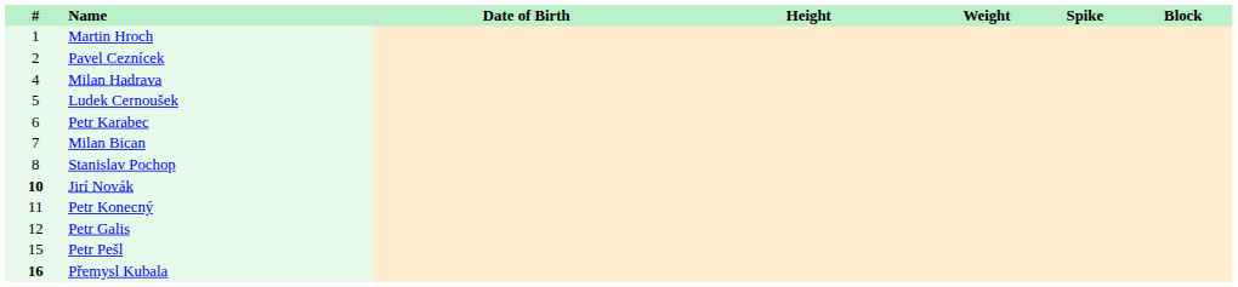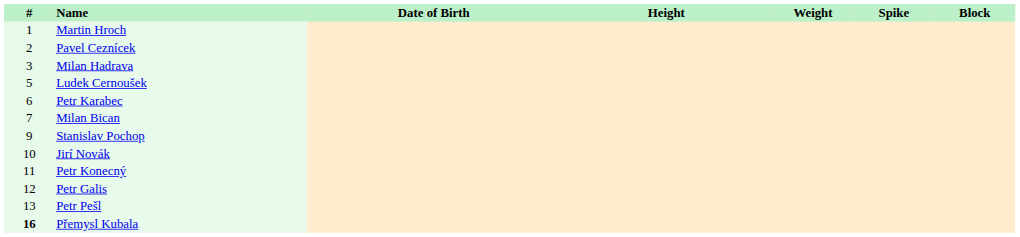Milan Hadrava | #: 4 -> 3
Stanislav Pochop | #: 8 -> 9
Jirí Novák | #: bold -> normal
Petr Pešl | #: 15 -> 13
